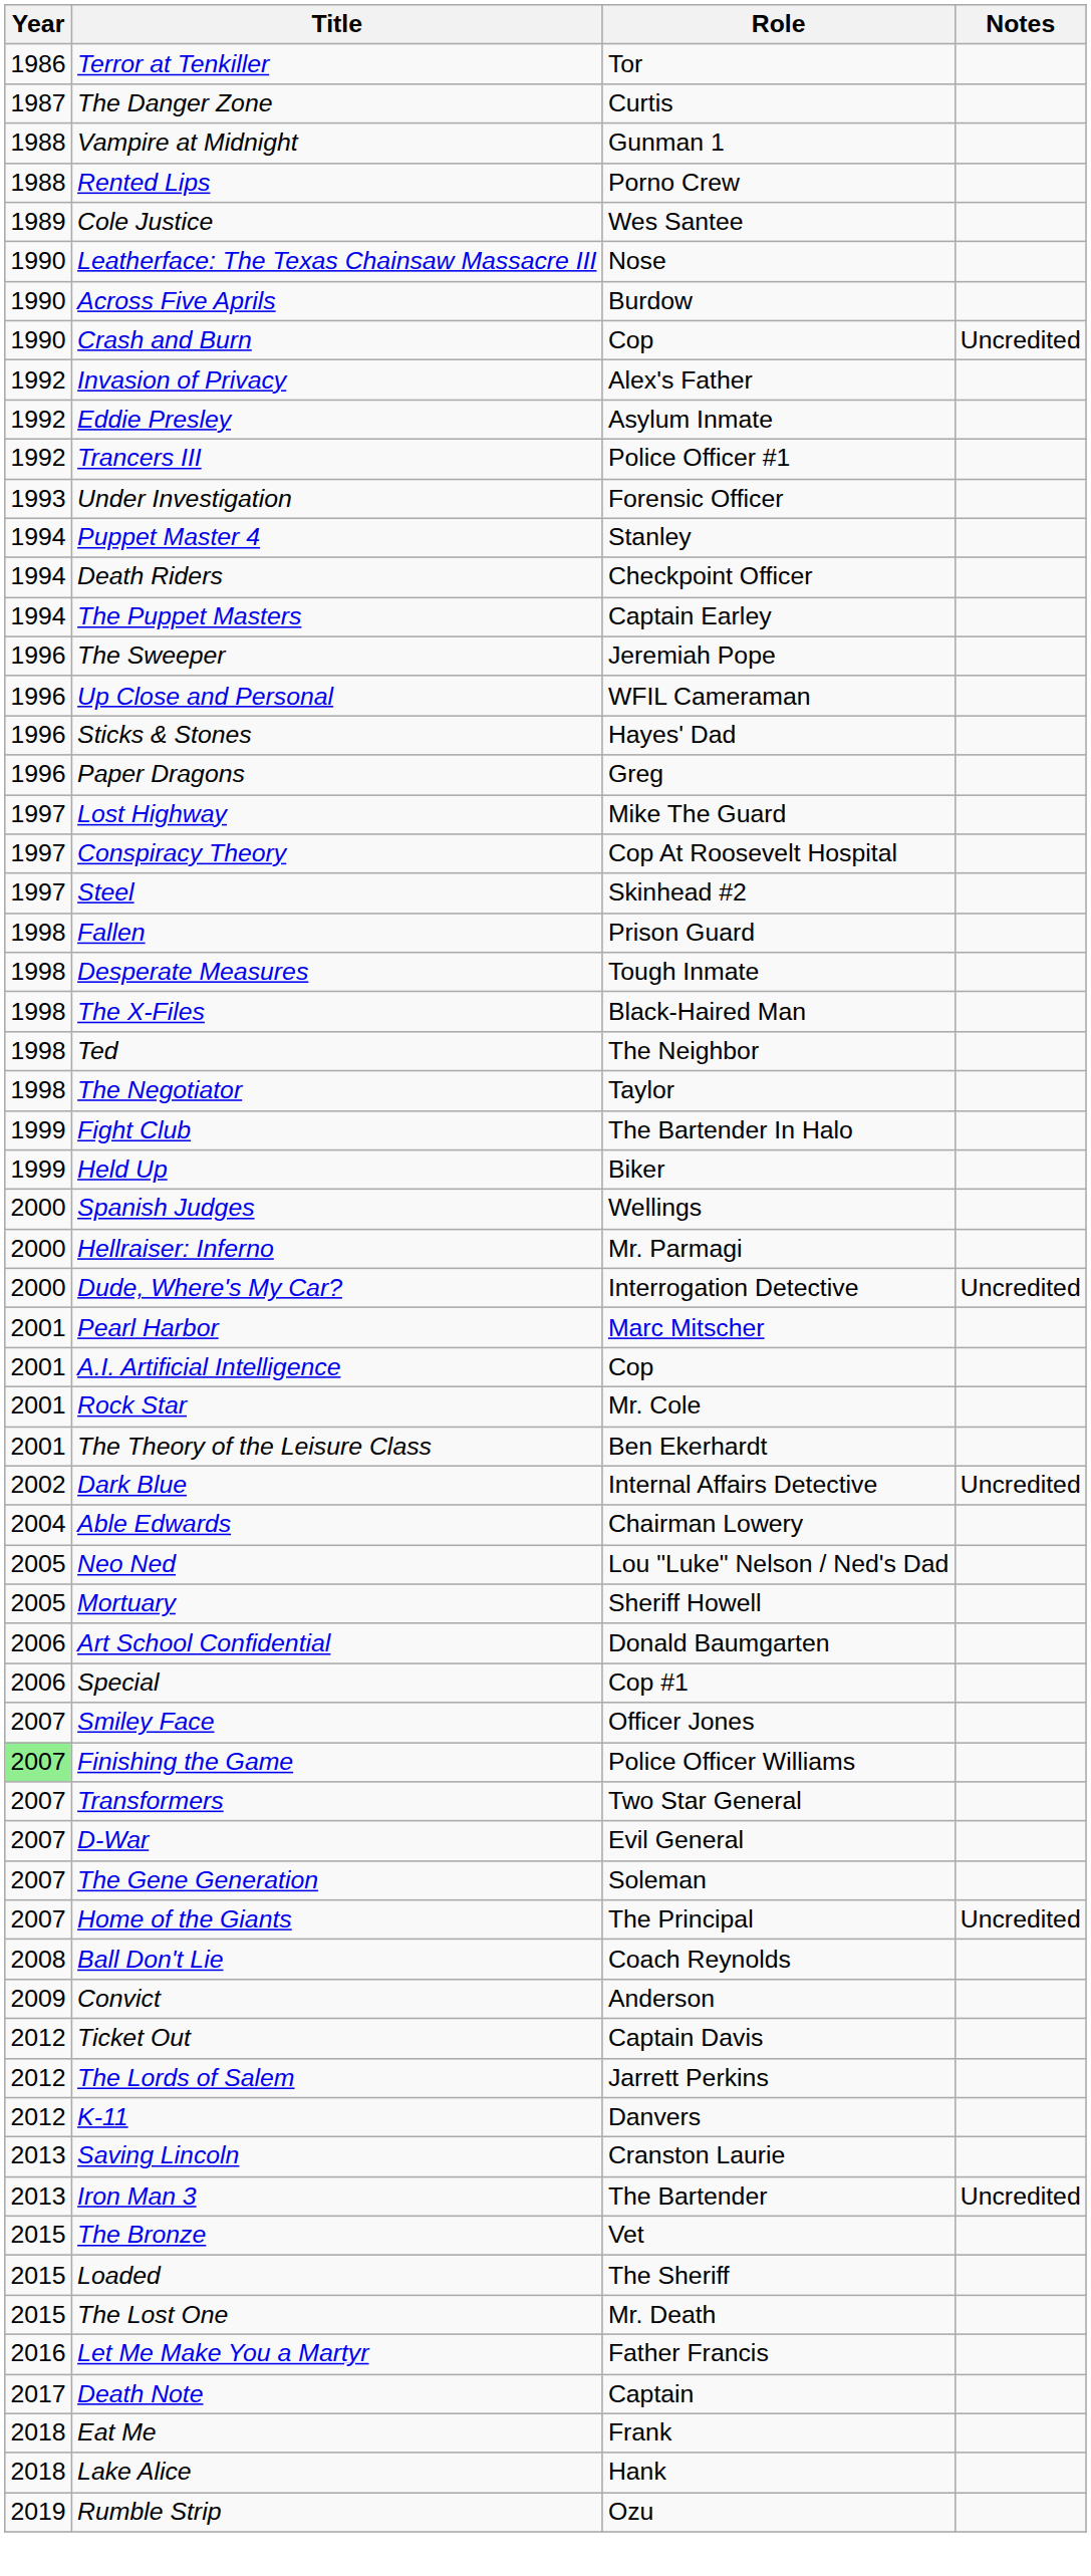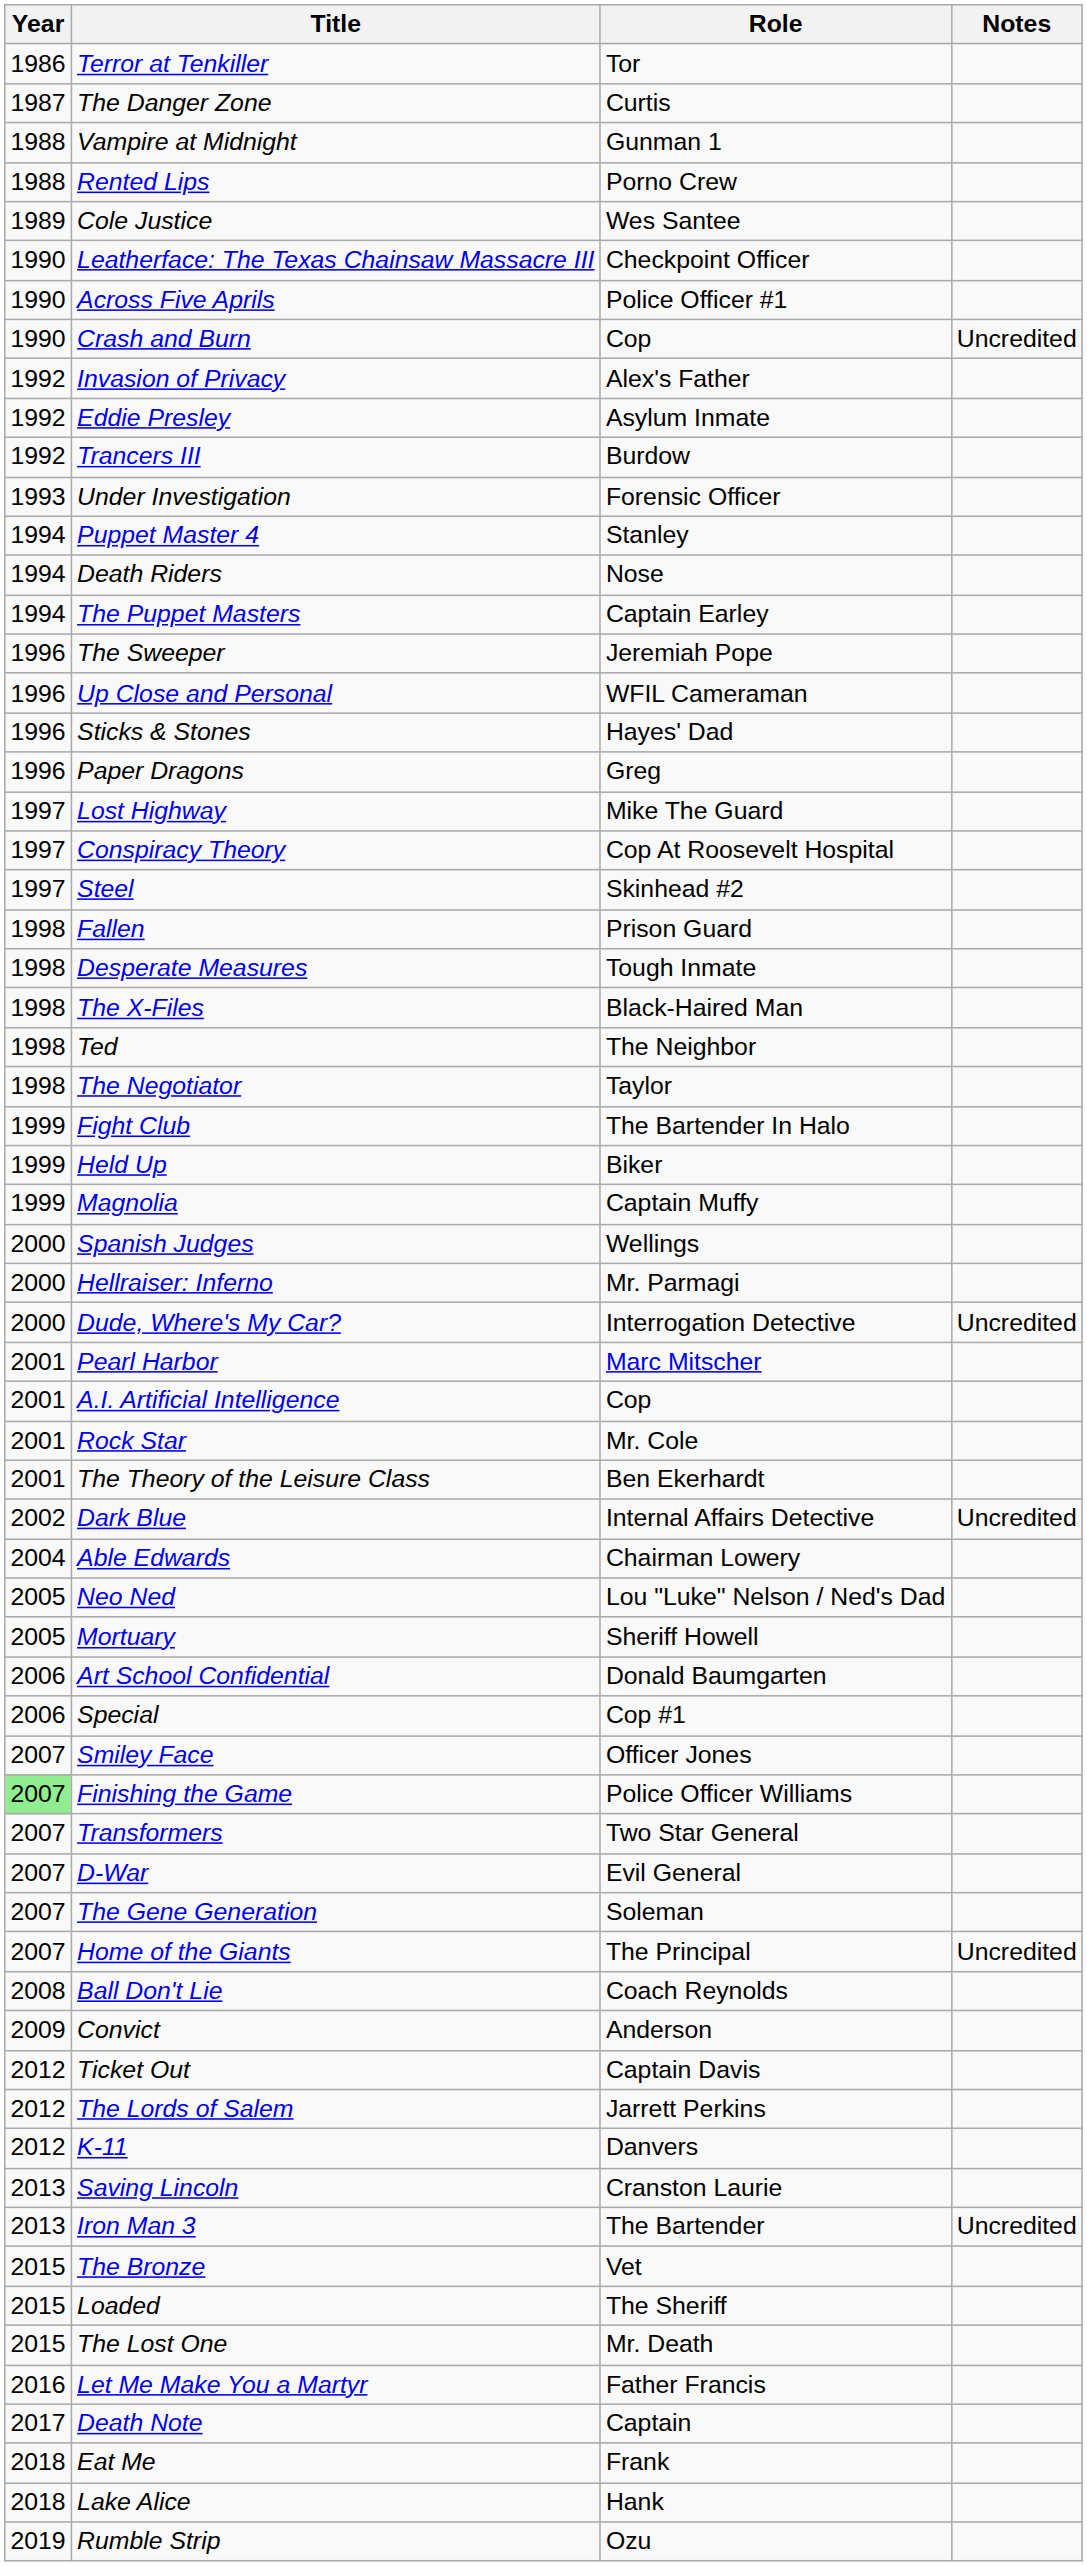Leatherface: The Texas Chainsaw Massacre III | Role: Nose -> Checkpoint Officer
Across Five Aprils | Role: Burdow -> Police Officer #1
Trancers III | Role: Police Officer #1 -> Burdow
Death Riders | Role: Checkpoint Officer -> Nose
+ row: 1999 | Magnolia | Captain Muffy
